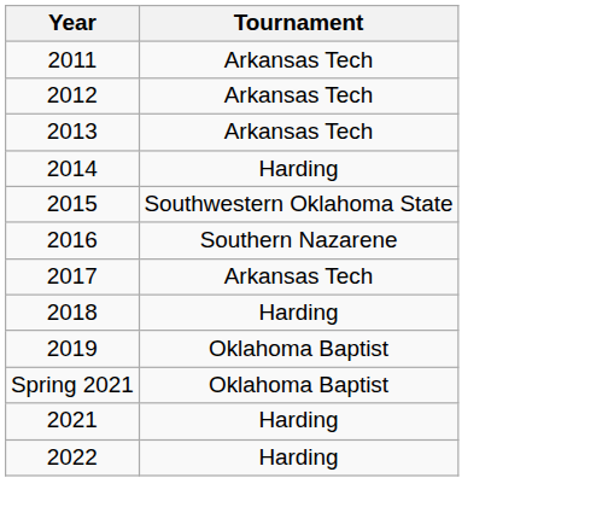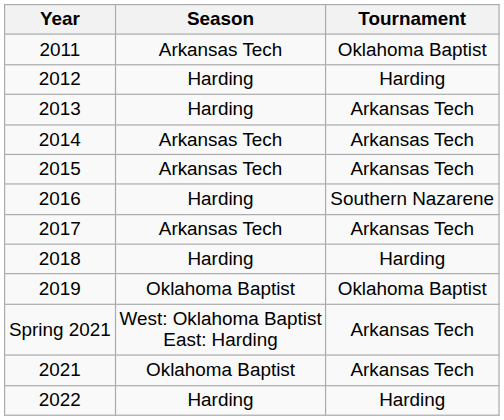+ column: Season | Arkansas Tech | Harding | Harding | Arkansas Tech | Arkansas Tech | Harding | Arkansas Tech | Harding | Oklahoma Baptist | West: Oklahoma Baptist East: Harding | Oklahoma Baptist | Harding
2011 | Tournament: Arkansas Tech -> Oklahoma Baptist
2012 | Tournament: Arkansas Tech -> Harding
2014 | Tournament: Harding -> Arkansas Tech
2015 | Tournament: Southwestern Oklahoma State -> Arkansas Tech
Spring 2021 | Tournament: Oklahoma Baptist -> Arkansas Tech
2021 | Tournament: Harding -> Arkansas Tech
